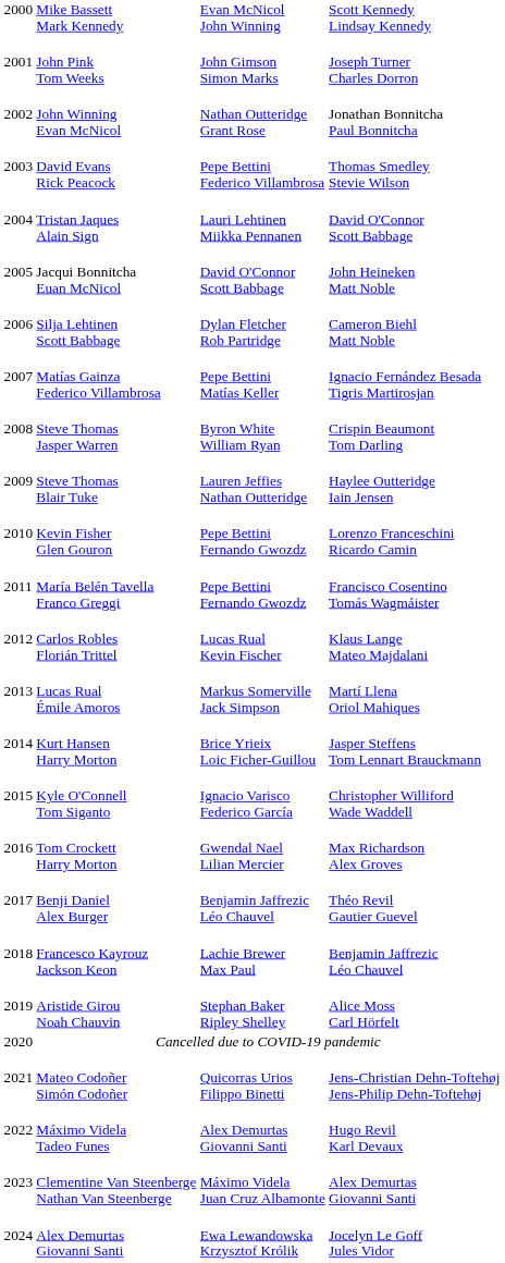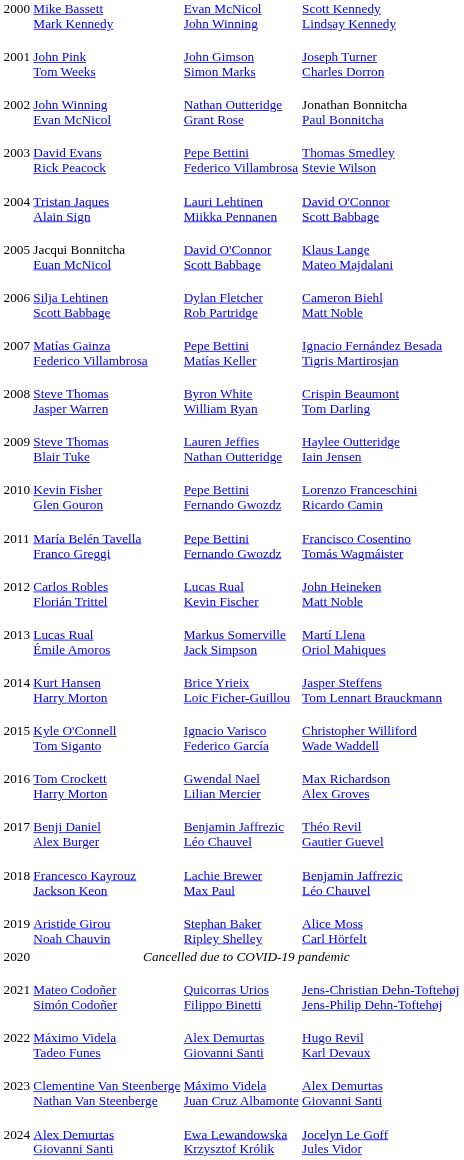Jacqui Bonnitcha Euan McNicol | column 4: John Heineken Matt Noble -> Klaus Lange Mateo Majdalani
Carlos Robles Florián Trittel | column 4: Klaus Lange Mateo Majdalani -> John Heineken Matt Noble
